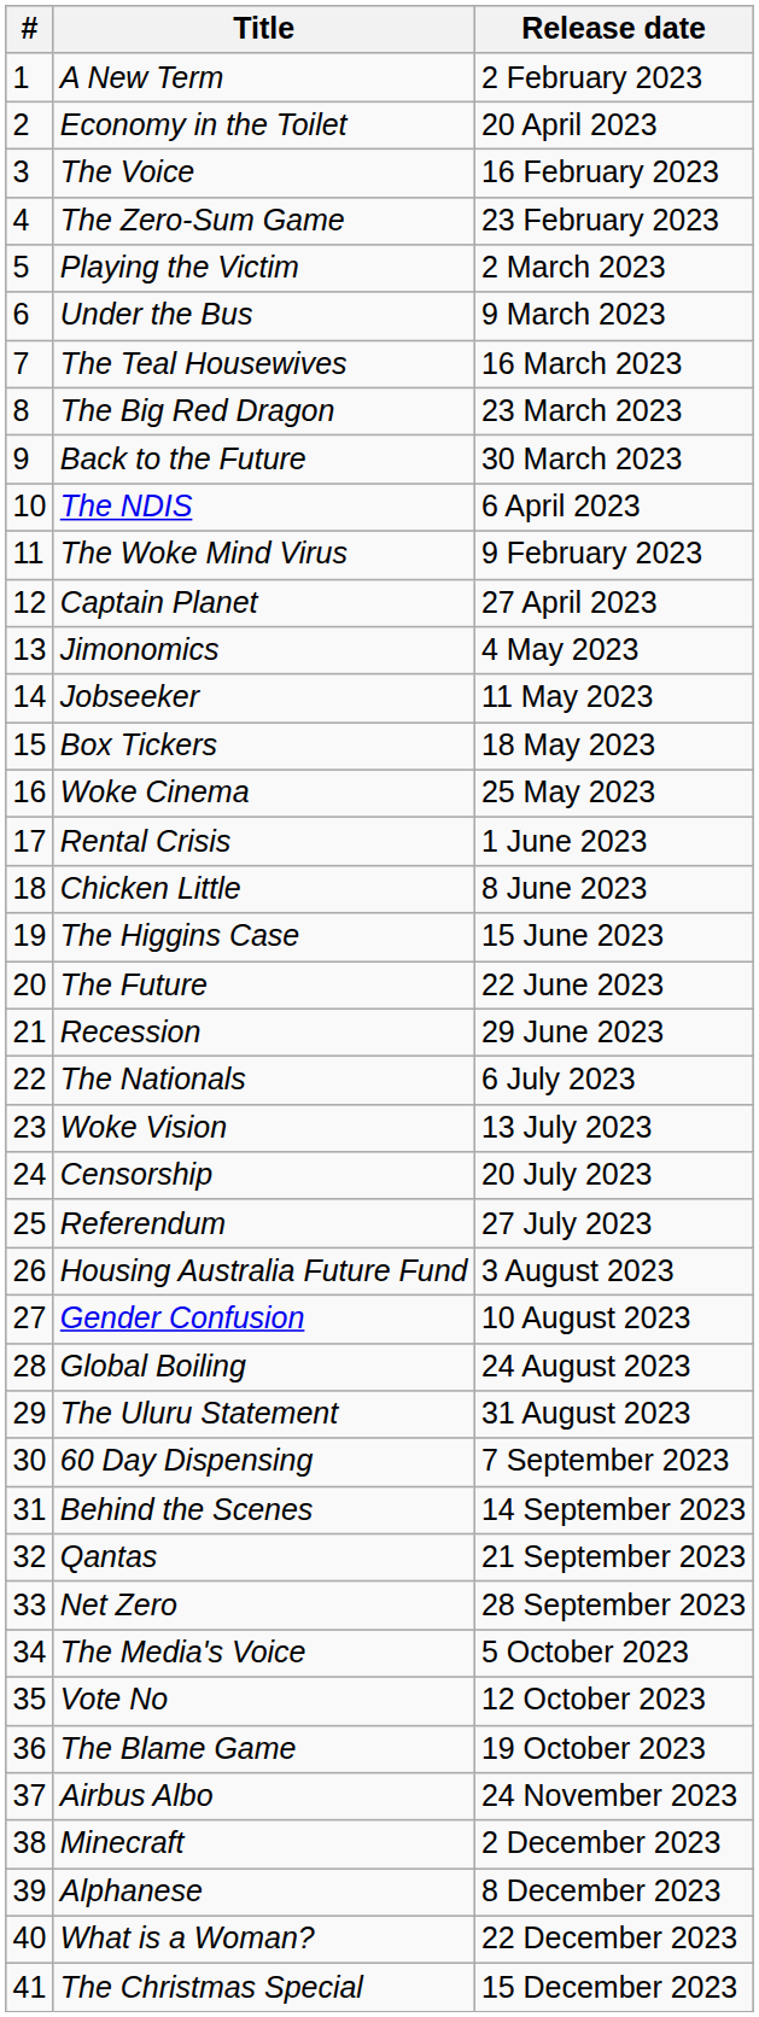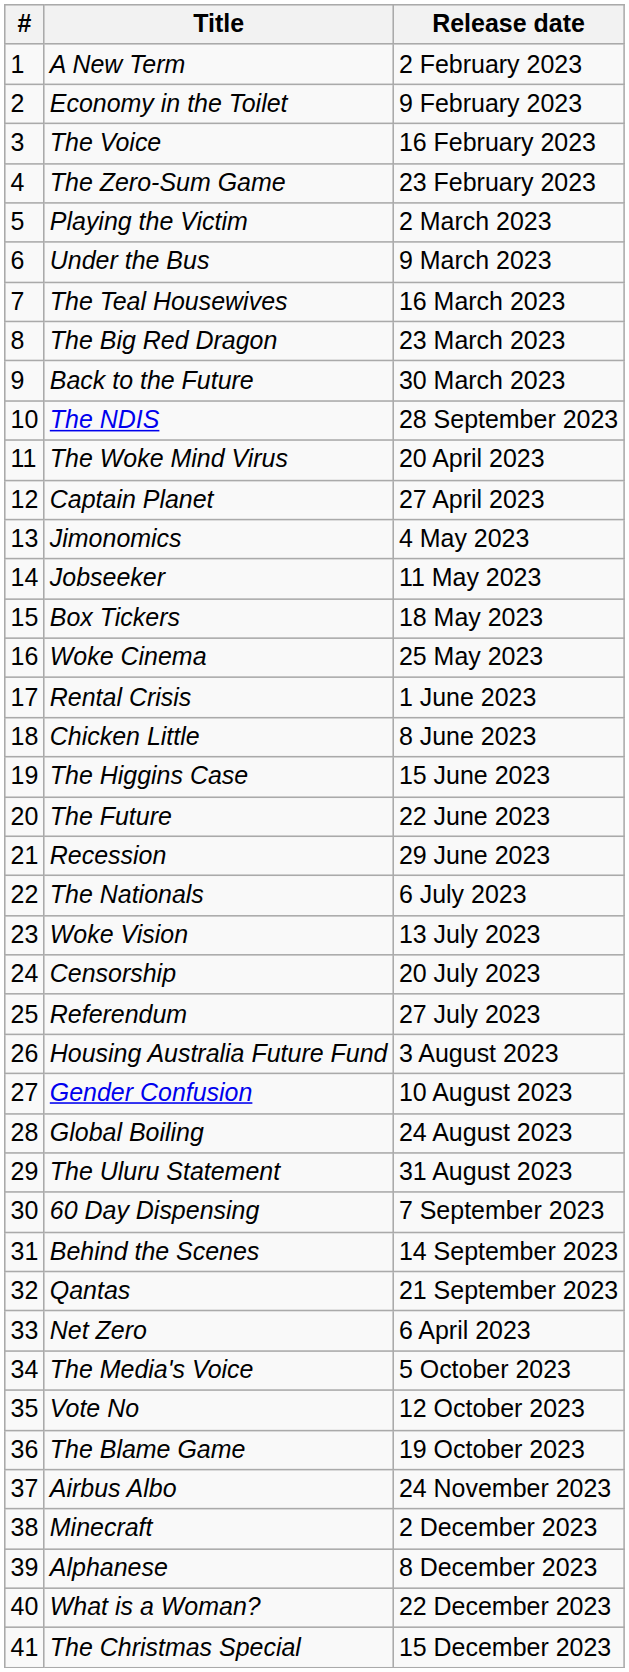Economy in the Toilet | Release date: 20 April 2023 -> 9 February 2023
The NDIS | Release date: 6 April 2023 -> 28 September 2023
The Woke Mind Virus | Release date: 9 February 2023 -> 20 April 2023
Net Zero | Release date: 28 September 2023 -> 6 April 2023
